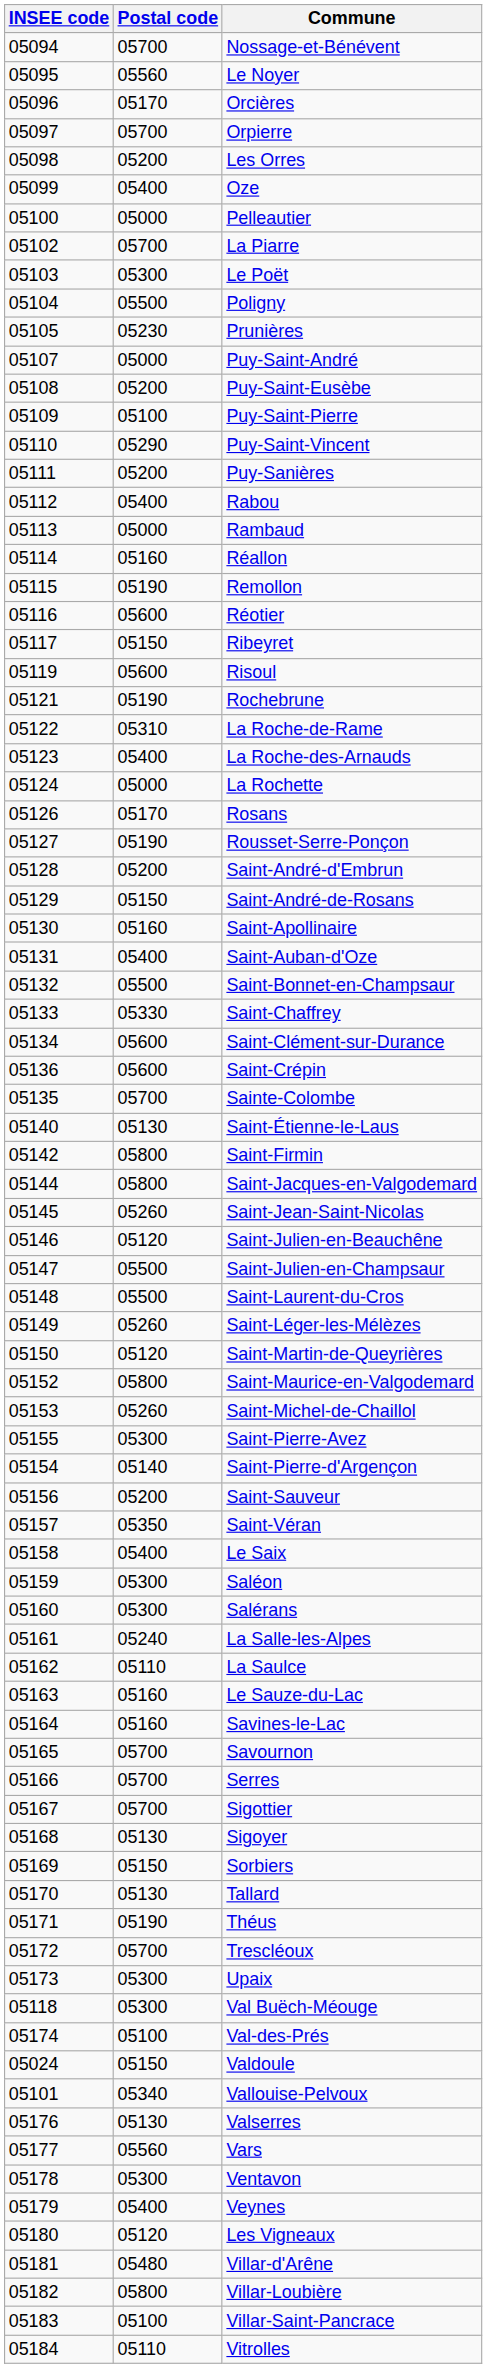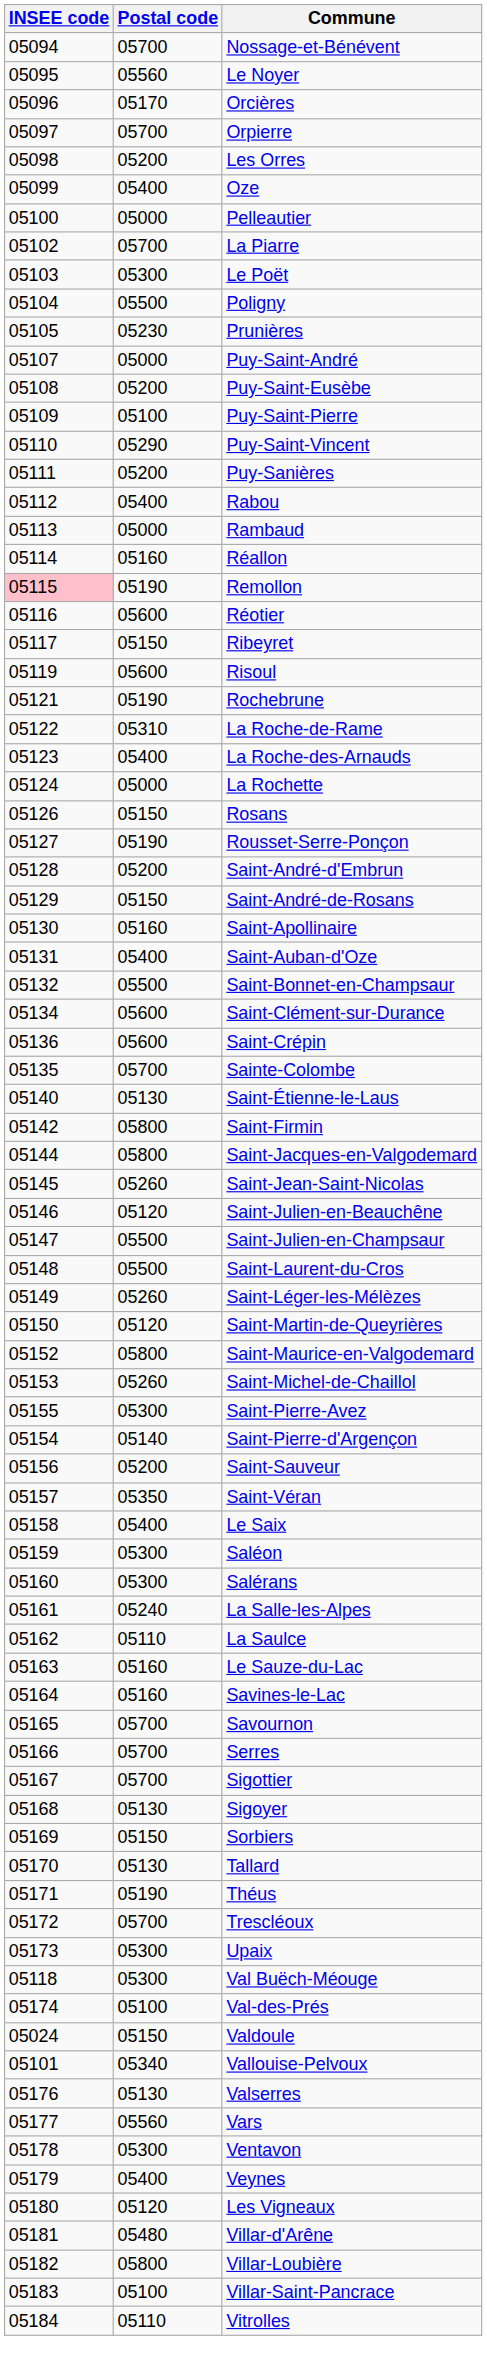Remollon | INSEE code: no background -> pink background
Rosans | Postal code: 05170 -> 05150
- row: 05133 | 05330 | Saint-Chaffrey
